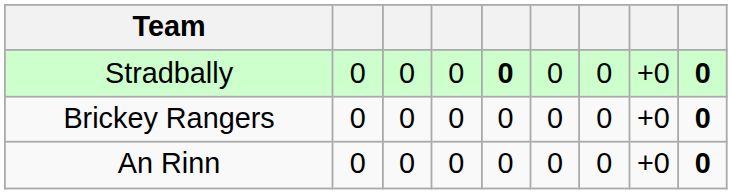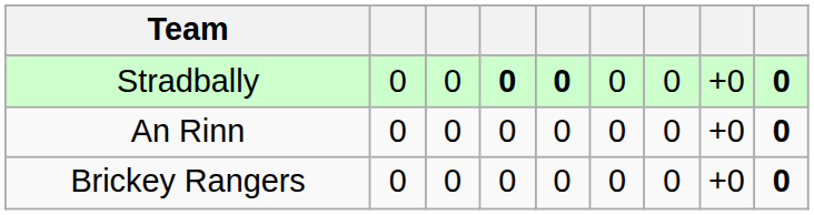Stradbally | column 4: normal -> bold
rows swapped: An Rinn <-> Brickey Rangers
